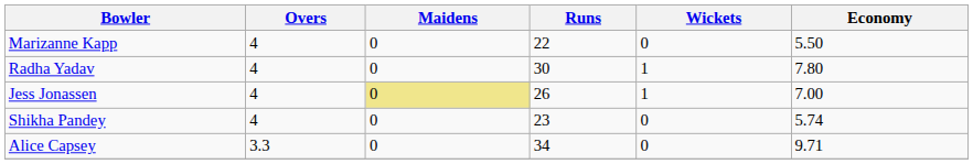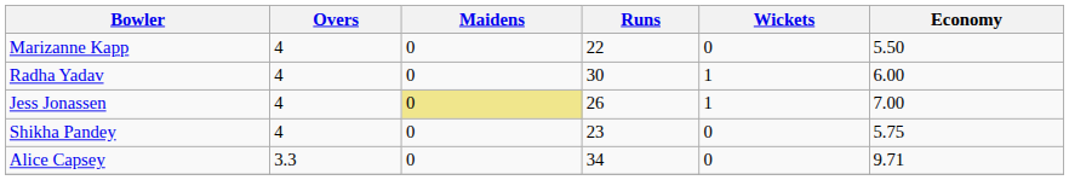Radha Yadav | Economy: 7.80 -> 6.00
Shikha Pandey | Economy: 5.74 -> 5.75
